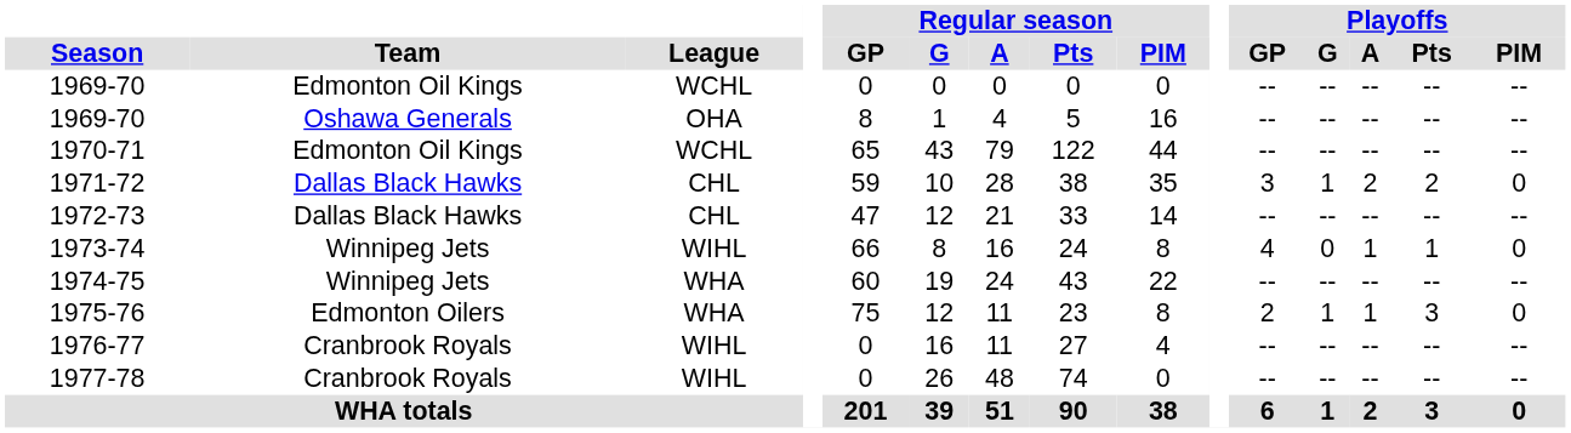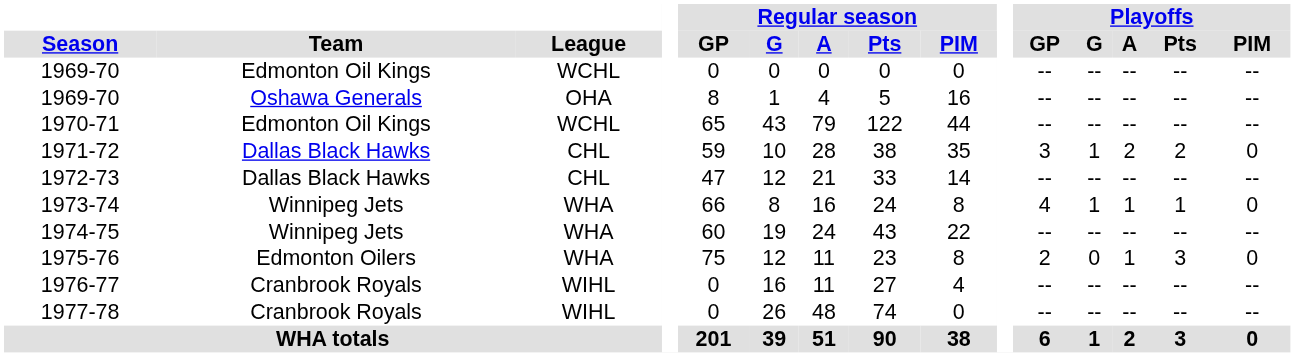1973-74 | League: WIHL -> WHA
1973-74 | Playoffs / G: 0 -> 1
1975-76 | Playoffs / G: 1 -> 0
